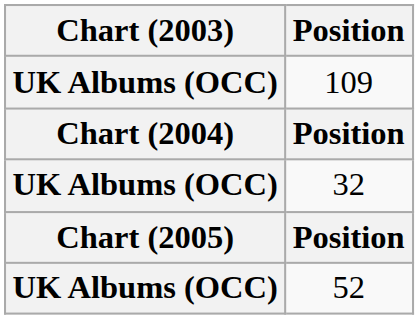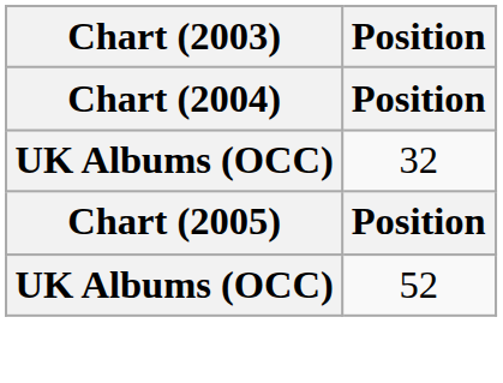- row: UK Albums (OCC) | 109
